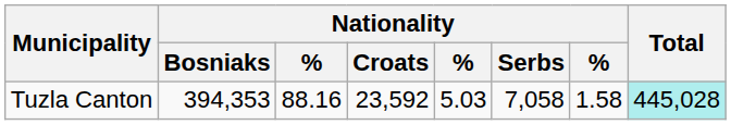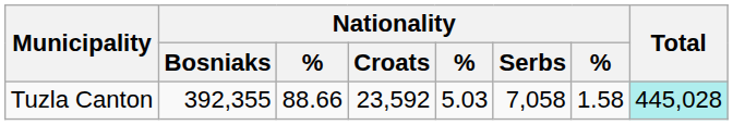Tuzla Canton | Nationality / Bosniaks: 394,353 -> 392,355
Tuzla Canton | column 3: 88.16 -> 88.66
